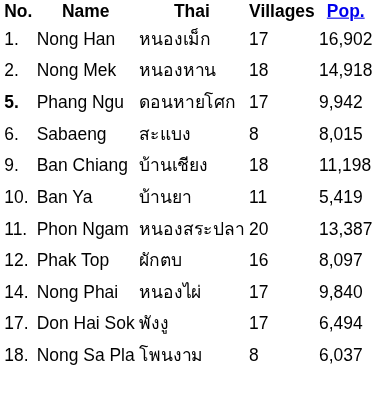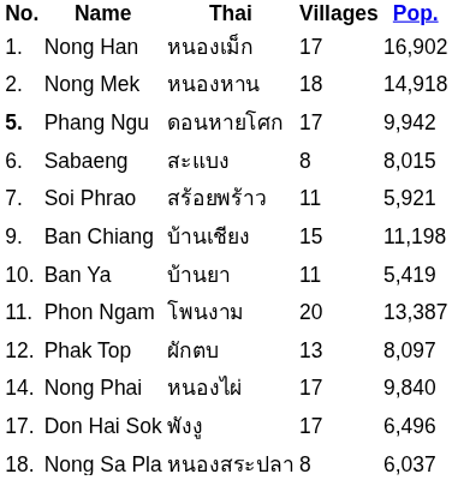+ row: 7. | Soi Phrao | สร้อยพร้าว | 11 | 5,921
Ban Chiang | Villages: 18 -> 15
Phon Ngam | Thai: หนองสระปลา -> โพนงาม
Phak Top | Villages: 16 -> 13
Don Hai Sok | Pop.: 6,494 -> 6,496
Nong Sa Pla | Thai: โพนงาม -> หนองสระปลา
